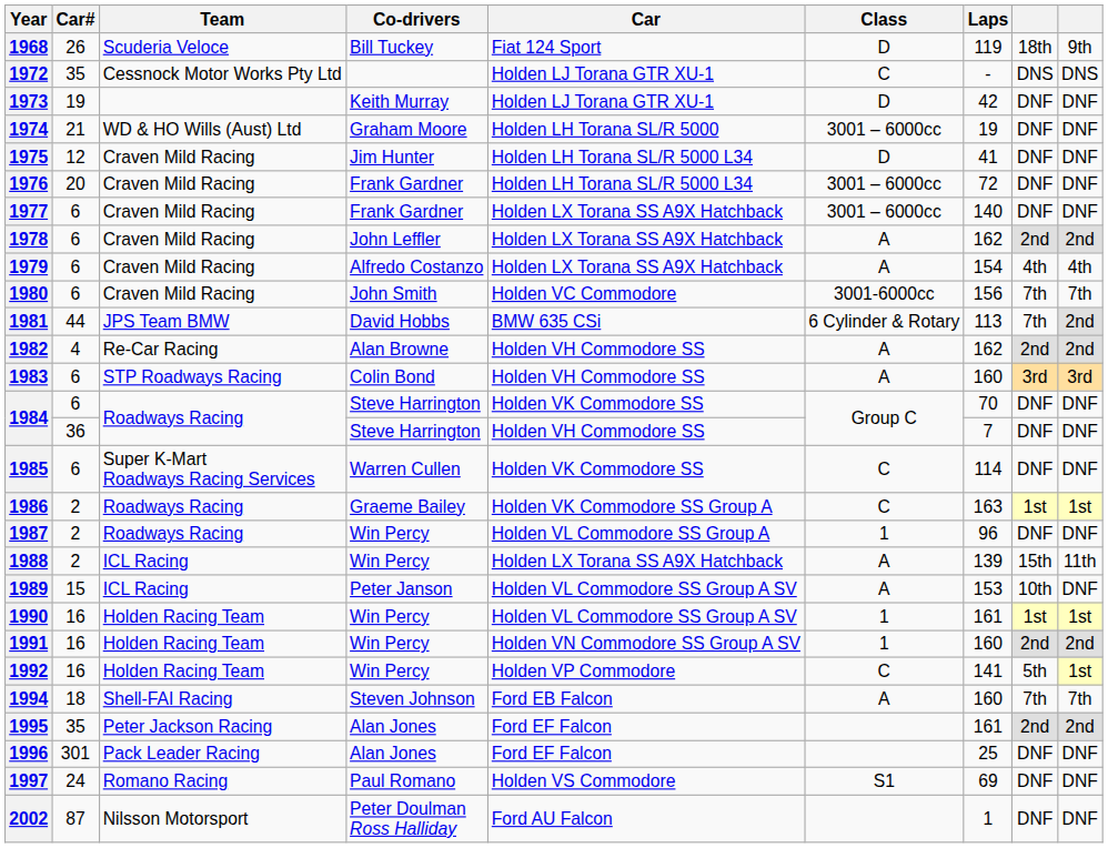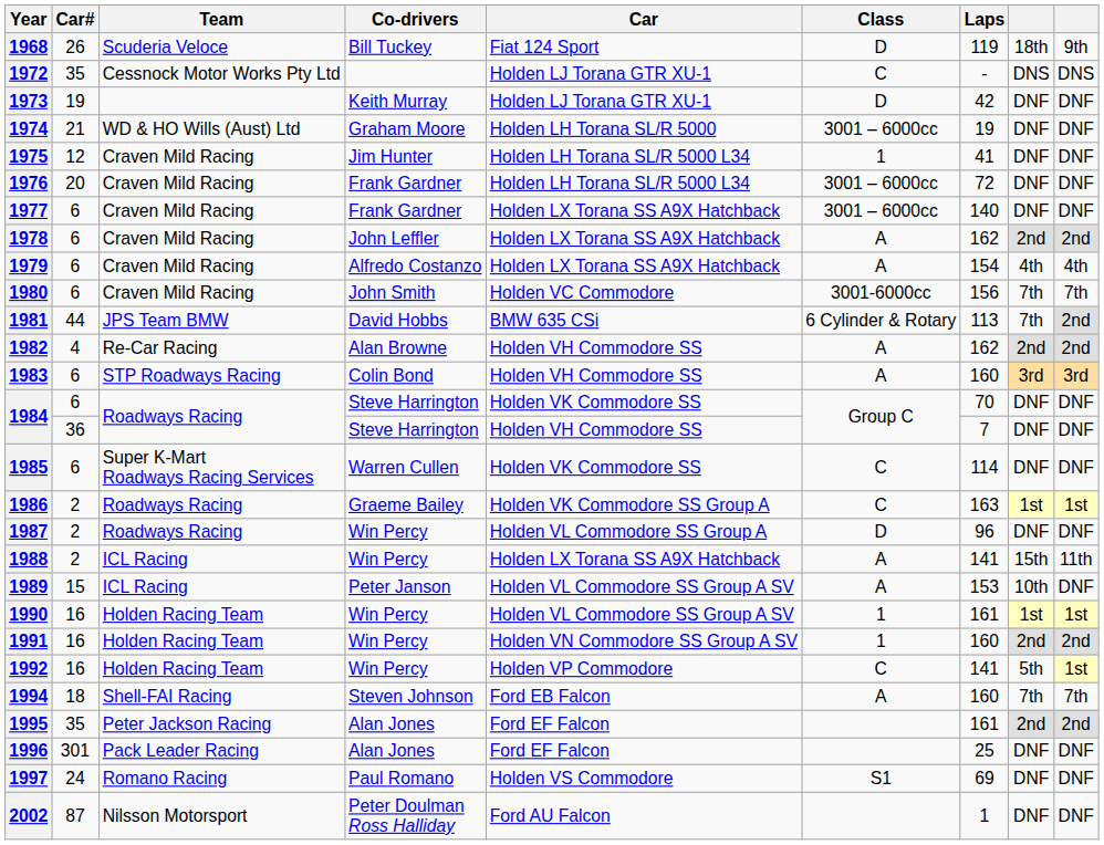1975 | Class: D -> 1
1987 | Class: 1 -> D
1988 | Laps: 139 -> 141
